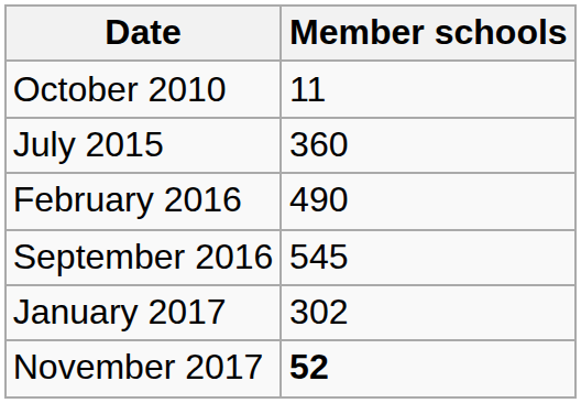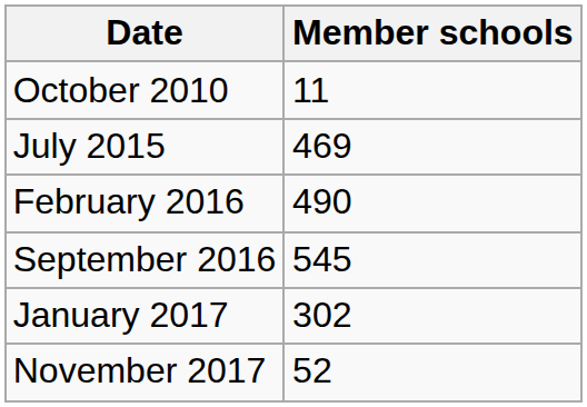July 2015 | Member schools: 360 -> 469
November 2017 | Member schools: bold -> normal
